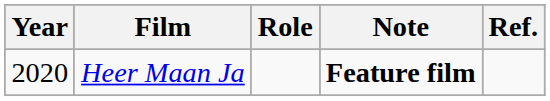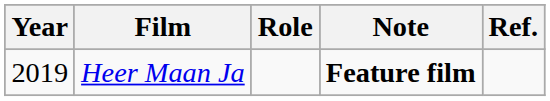Heer Maan Ja | Year: 2020 -> 2019
